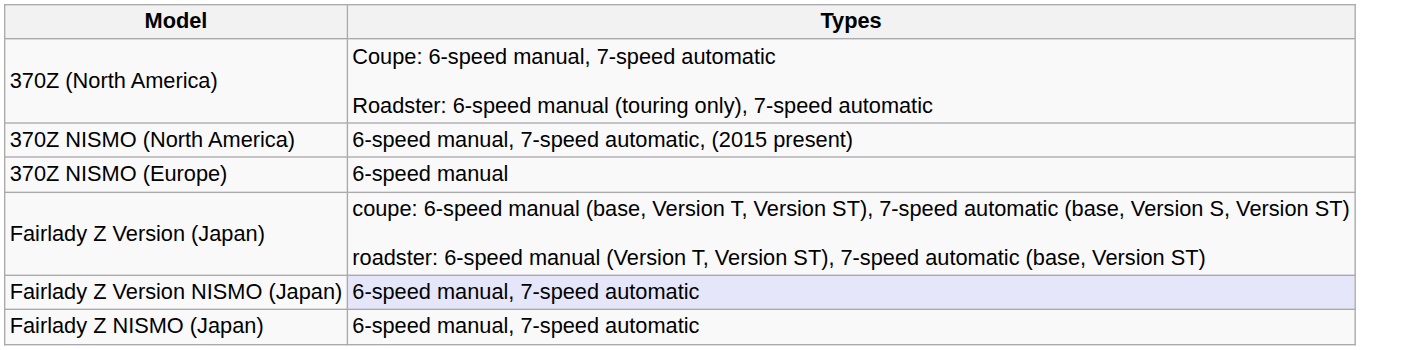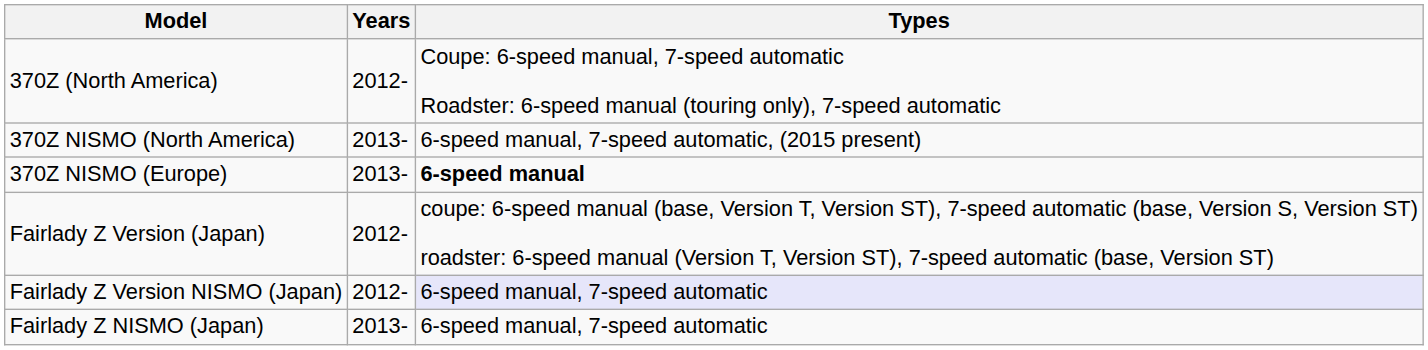+ column: Years | 2012- | 2013- | 2013- | 2012- | 2012- | 2013-
370Z NISMO (Europe) | Types: normal -> bold
